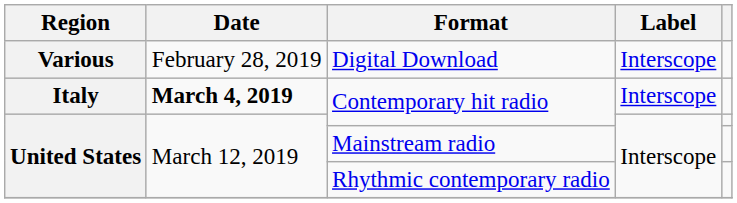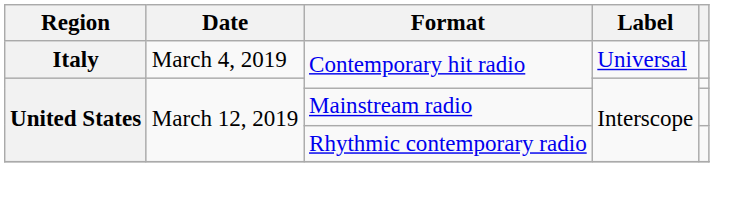- row: Various | February 28, 2019 | Digital Download | Interscope
Italy / Contemporary hit radio | Date: bold -> normal
Italy / Contemporary hit radio | Label: Interscope -> Universal
